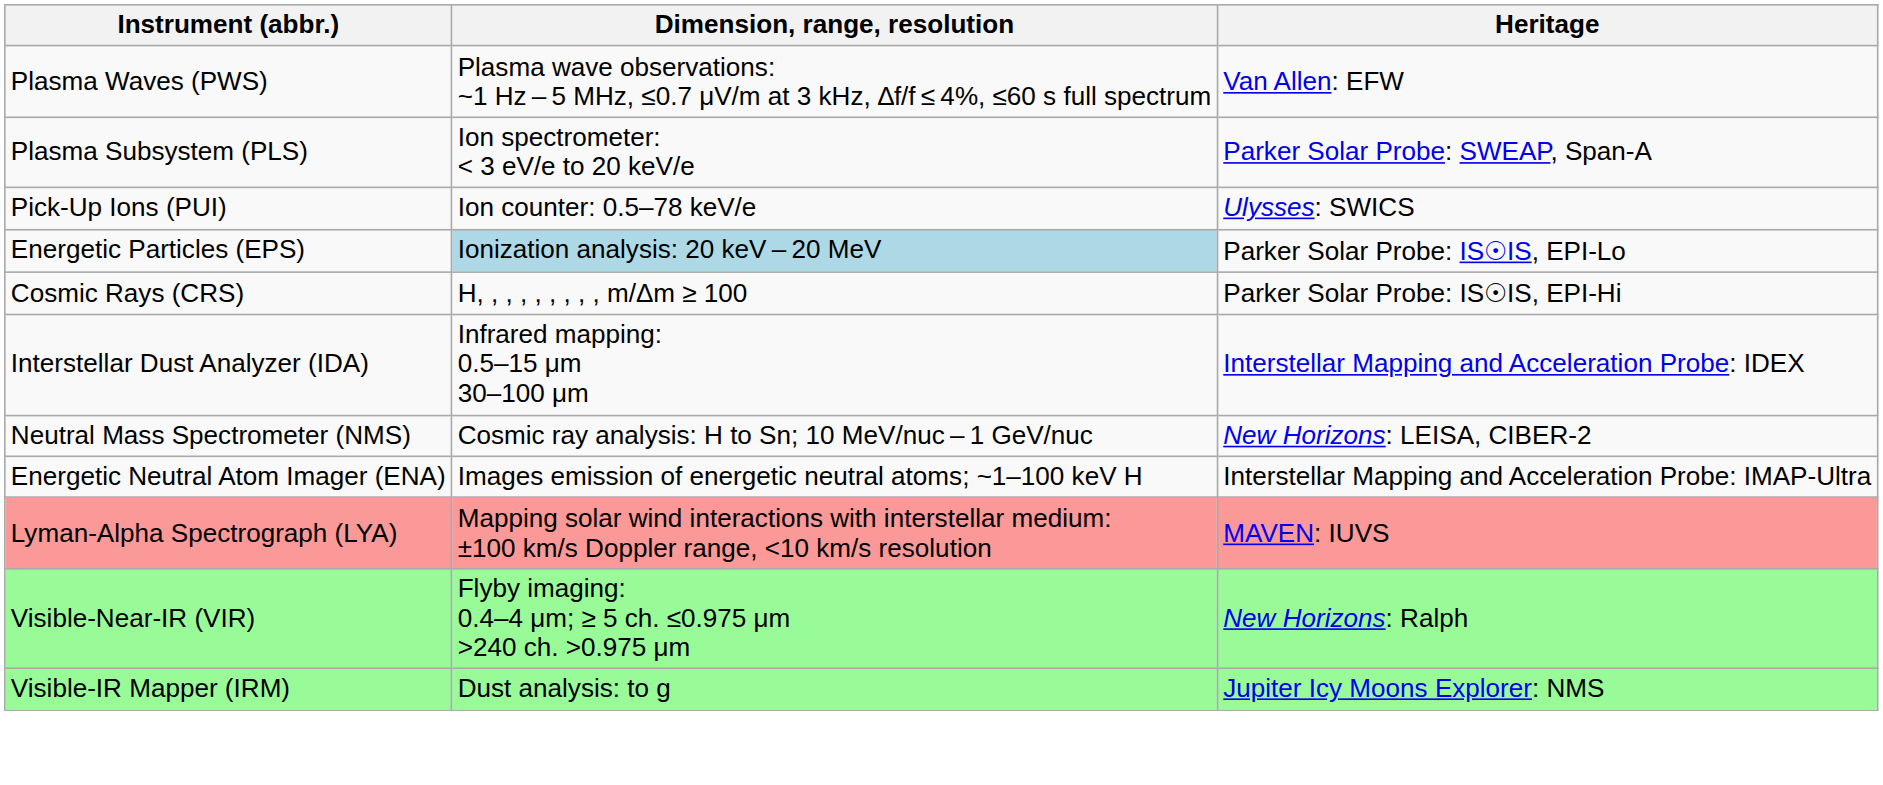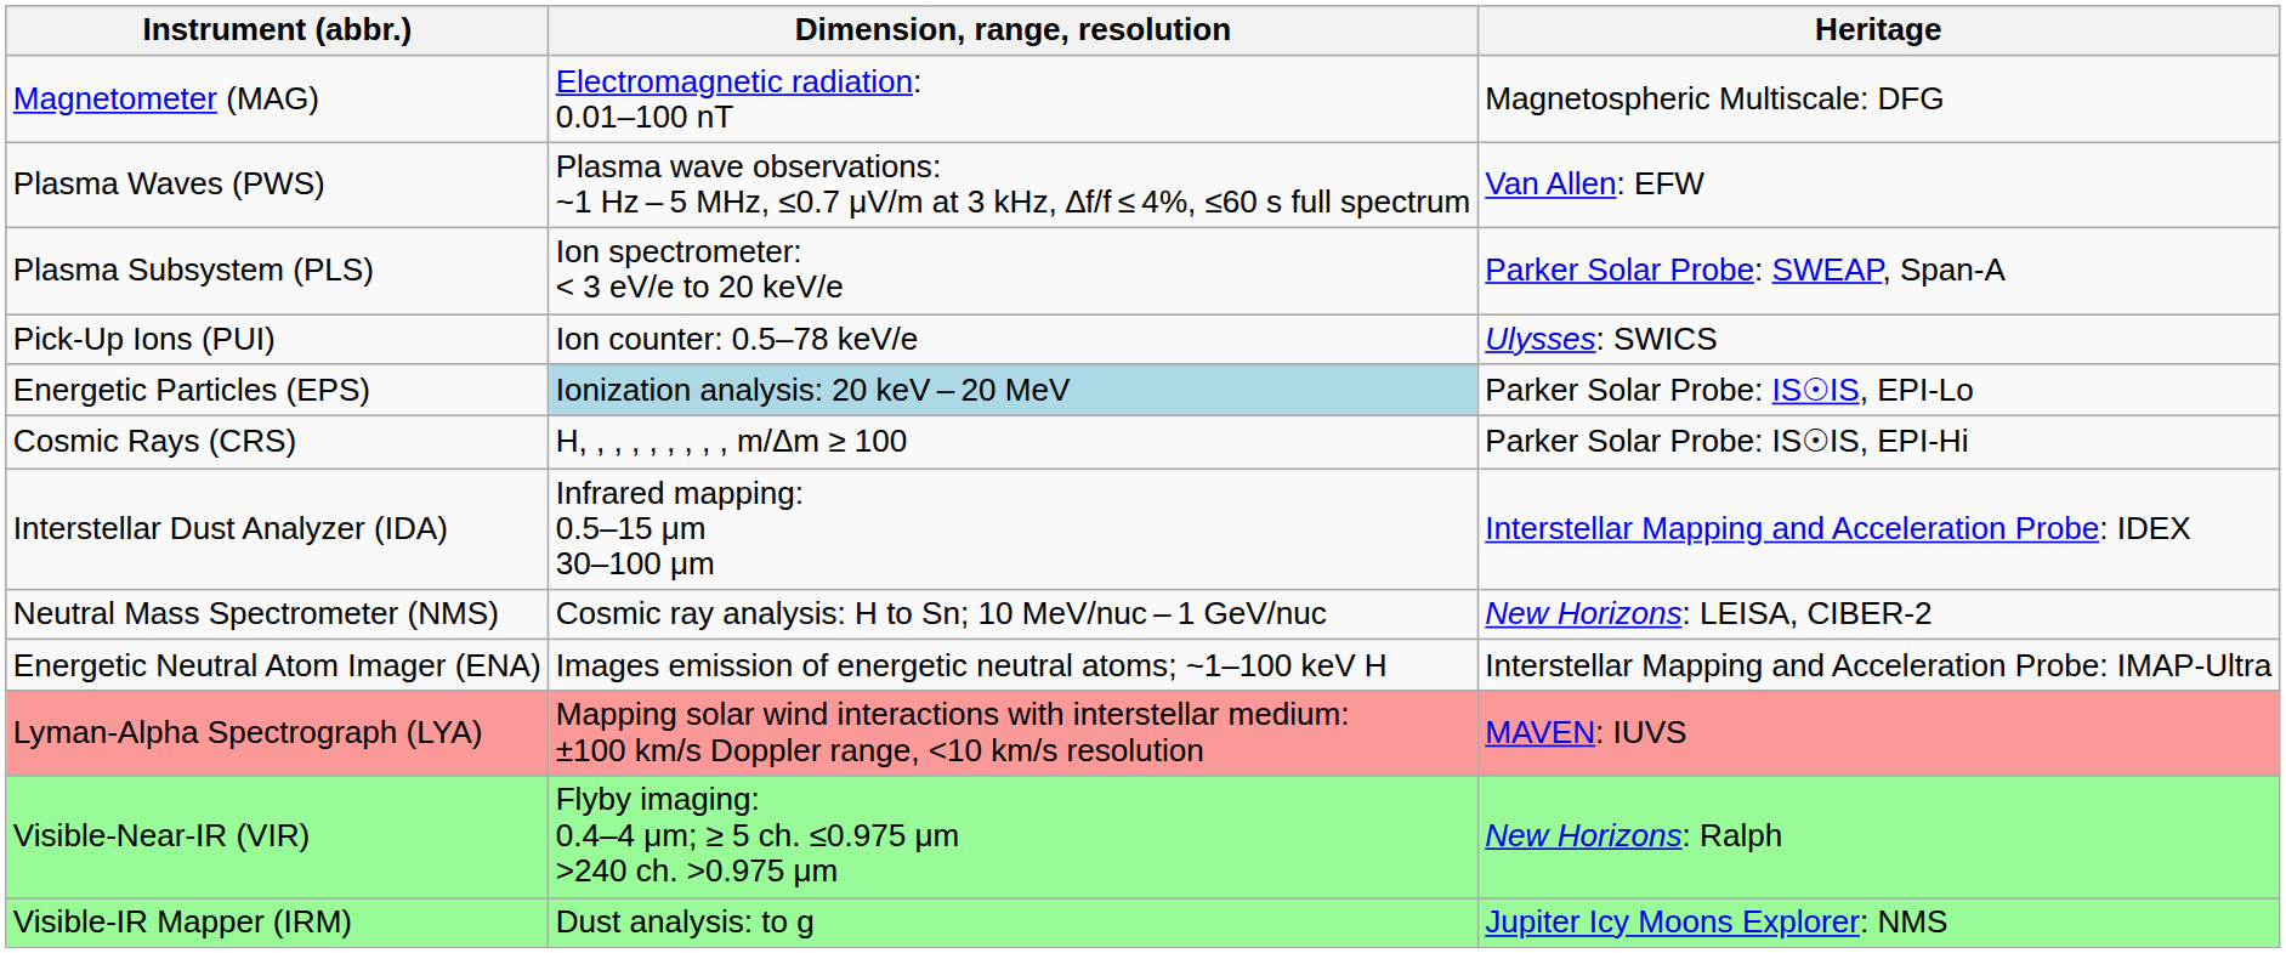+ row: Magnetometer (MAG) | Electromagnetic radiation: 0.01–100 nT | Magnetospheric Multiscale: DFG
